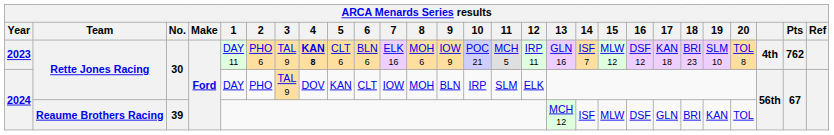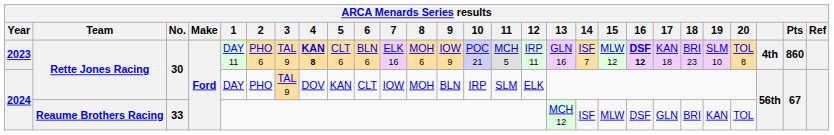2023 | 16: normal -> bold
2023 | Pts: 762 -> 860
2024 / Reaume Brothers Racing | No.: 39 -> 33
